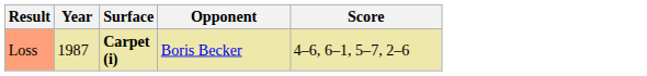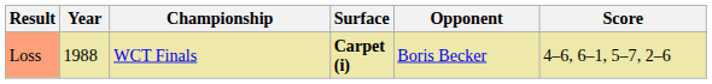+ column: Championship | WCT Finals
Loss | Year: 1987 -> 1988
